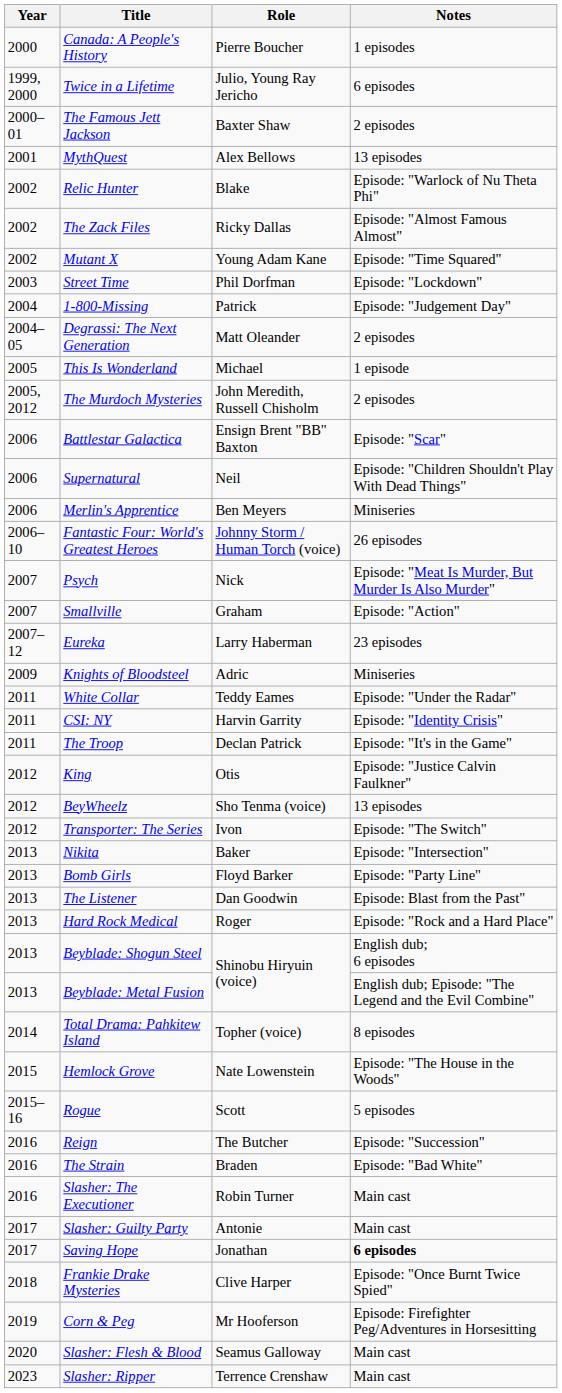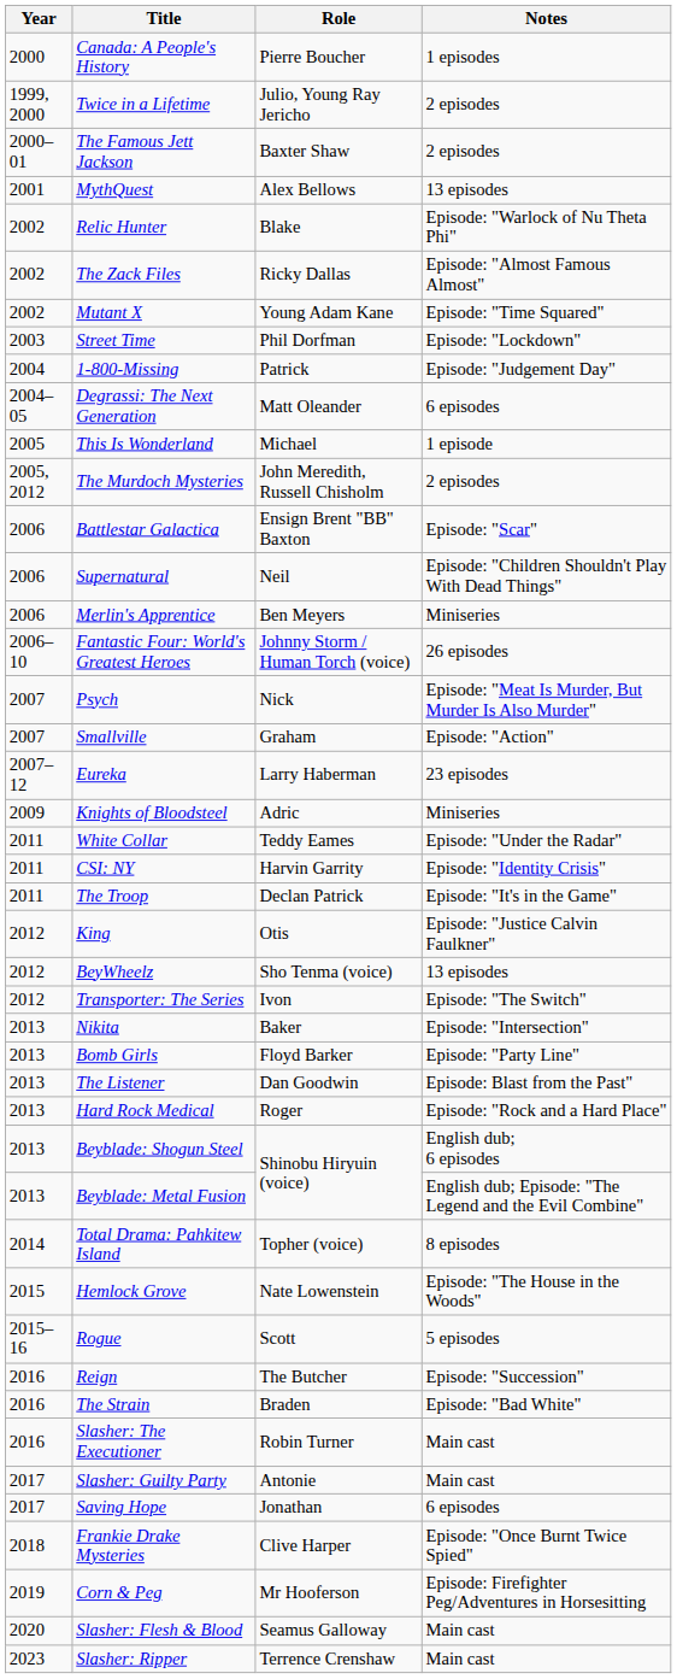Twice in a Lifetime | Notes: 6 episodes -> 2 episodes
Degrassi: The Next Generation | Notes: 2 episodes -> 6 episodes
Saving Hope | Notes: bold -> normal
